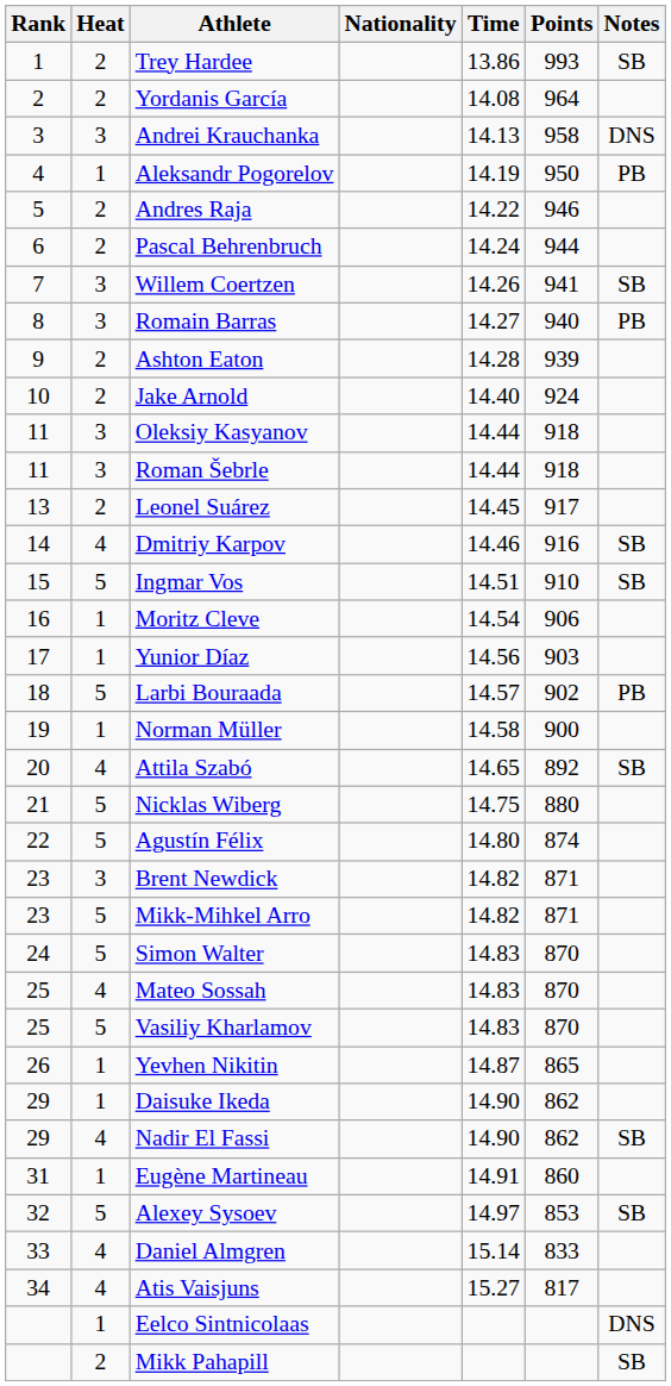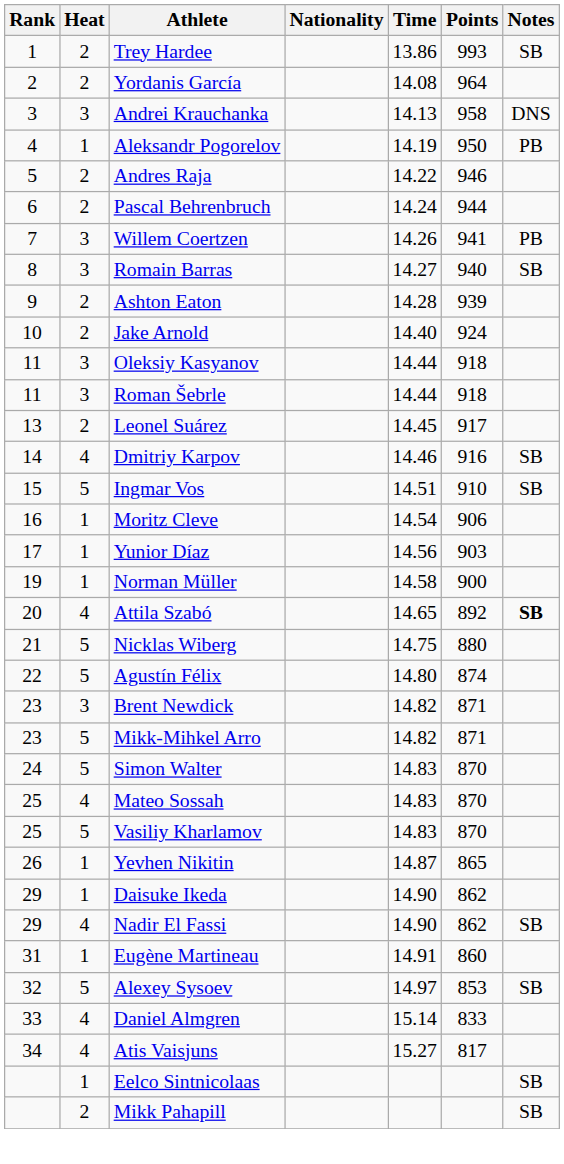Willem Coertzen | Notes: SB -> PB
Romain Barras | Notes: PB -> SB
- row: 18 | 5 | Larbi Bouraada | 14.57 | 902 | PB
Attila Szabó | Notes: normal -> bold
Eelco Sintnicolaas | Notes: DNS -> SB
